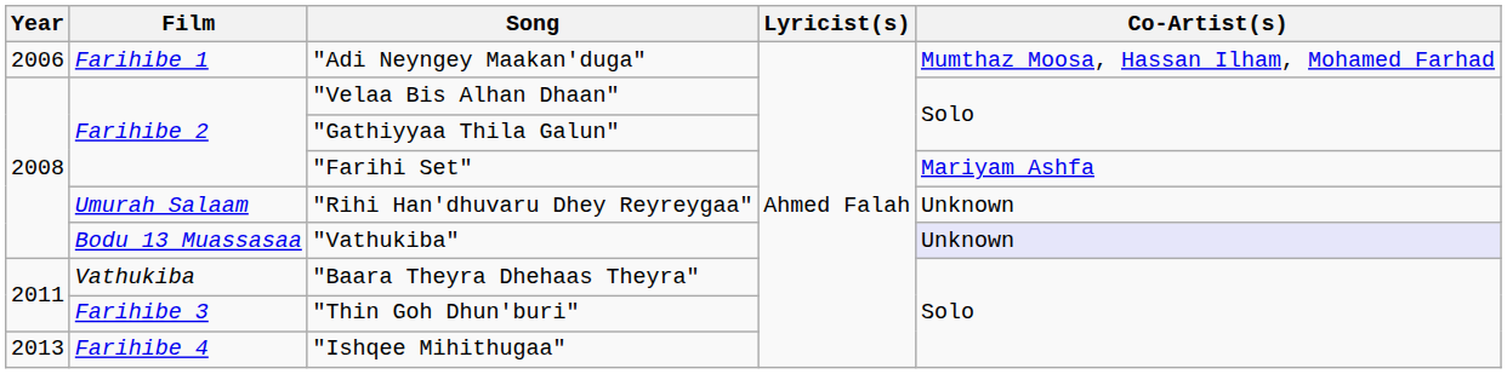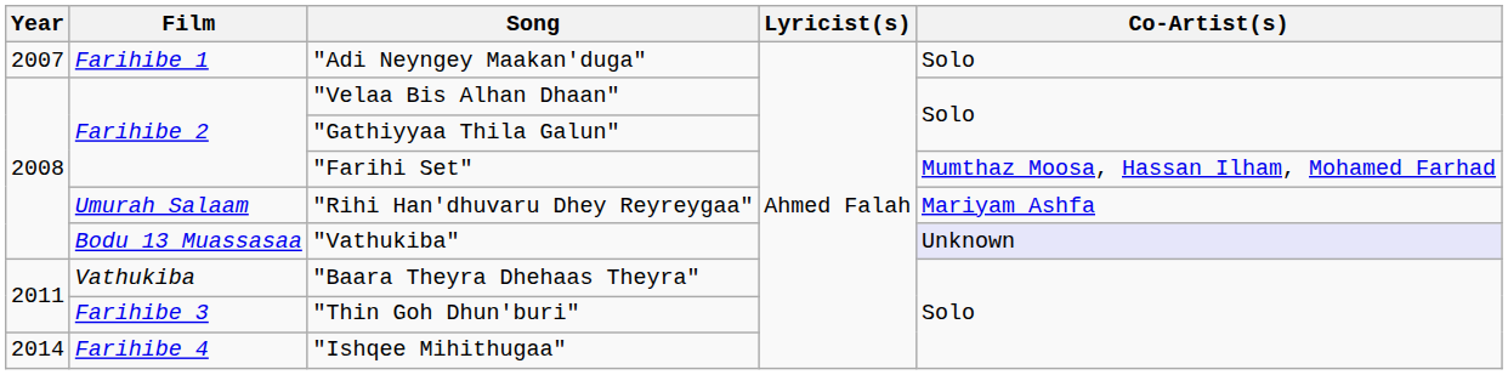"Adi Neyngey Maakan'duga" | Year: 2006 -> 2007
"Adi Neyngey Maakan'duga" | Co-Artist(s): Mumthaz Moosa, Hassan Ilham, Mohamed Farhad -> Solo
"Farihi Set" | Co-Artist(s): Mariyam Ashfa -> Mumthaz Moosa, Hassan Ilham, Mohamed Farhad
"Rihi Han'dhuvaru Dhey Reyreygaa" | Co-Artist(s): Unknown -> Mariyam Ashfa
"Ishqee Mihithugaa" | Year: 2013 -> 2014
